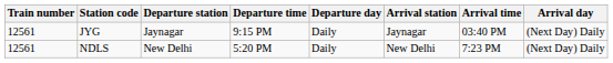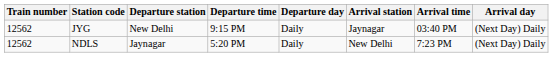JYG | Train number: 12561 -> 12562
JYG | Departure station: Jaynagar -> New Delhi
NDLS | Train number: 12561 -> 12562
NDLS | Departure station: New Delhi -> Jaynagar
